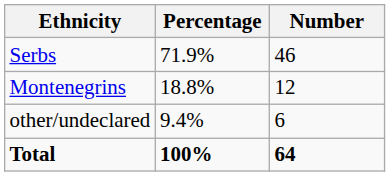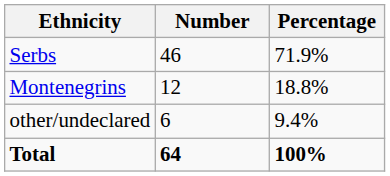columns swapped: Number <-> Percentage
